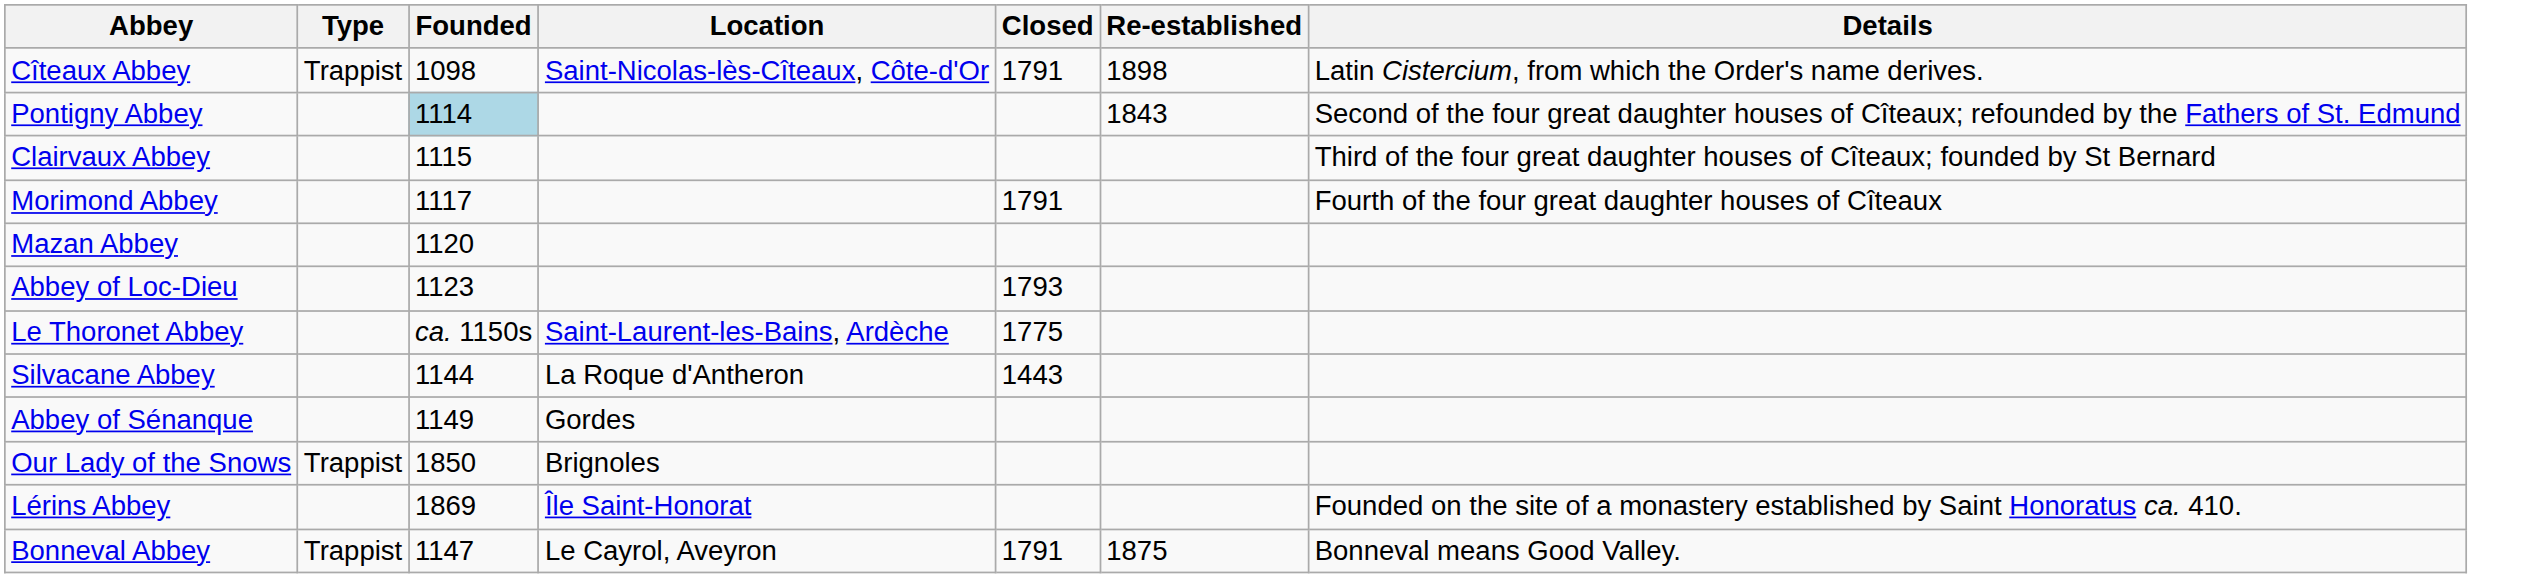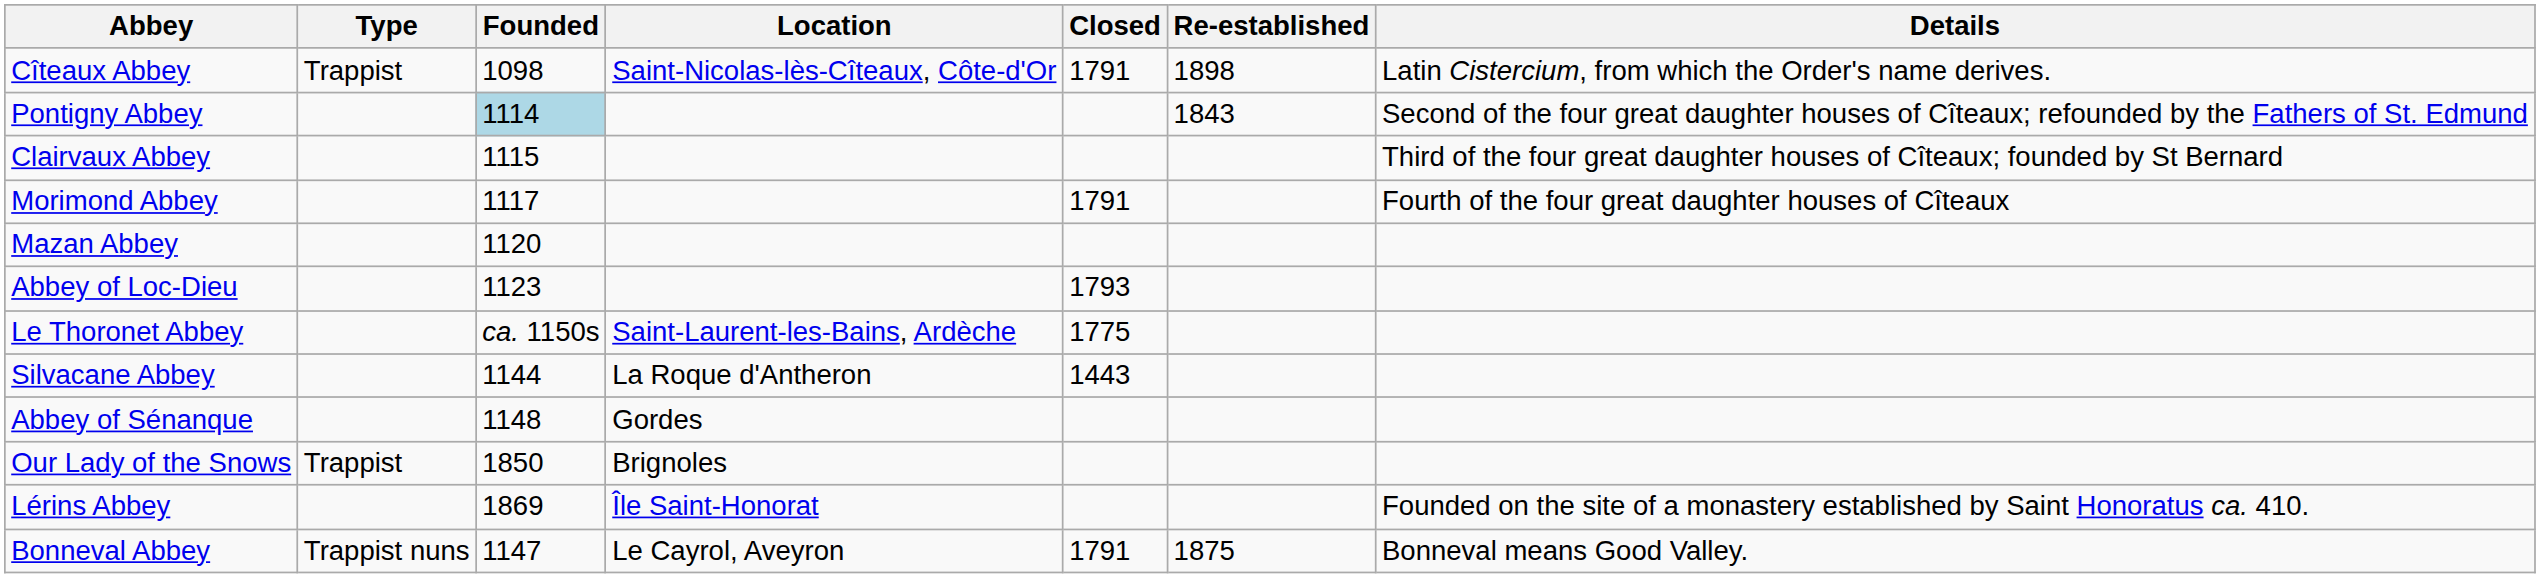Abbey of Sénanque | Founded: 1149 -> 1148
Bonneval Abbey | Type: Trappist -> Trappist nuns
